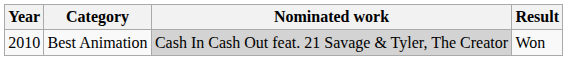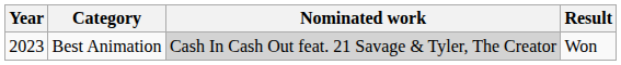Best Animation | Year: 2010 -> 2023
